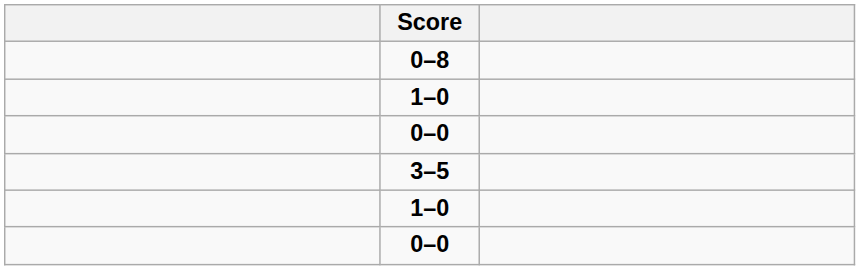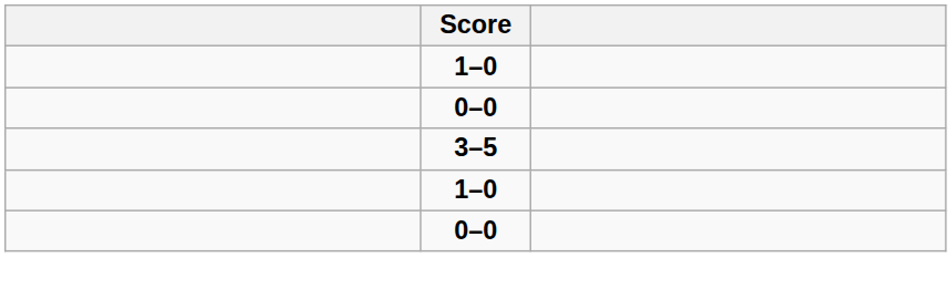- row: 0–8
